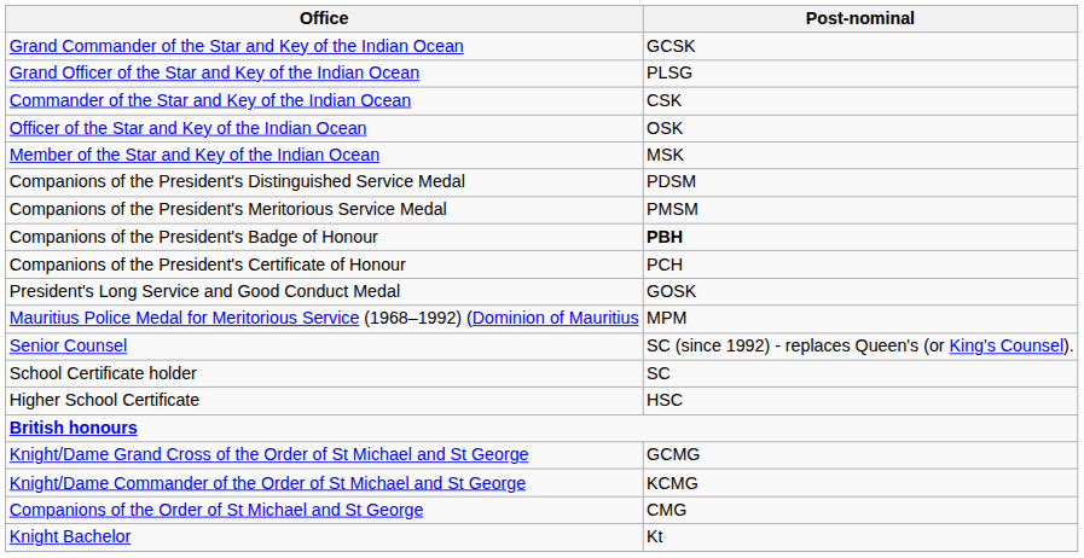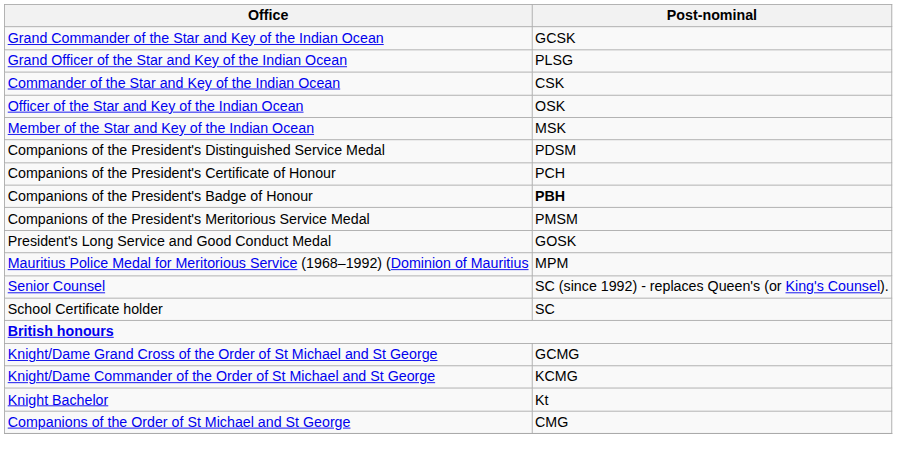rows swapped: Companions of the President's Meritorious Service Medal <-> Companions of the President's Certificate of Honour
- row: Higher School Certificate | HSC
rows swapped: Companions of the Order of St Michael and St George <-> Knight Bachelor
